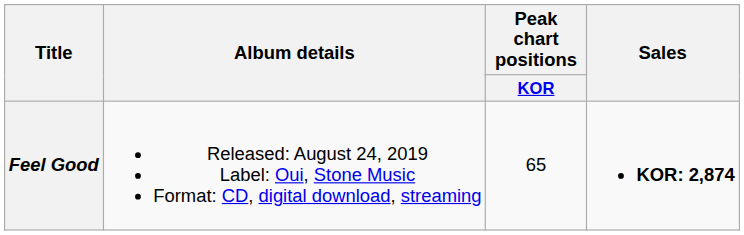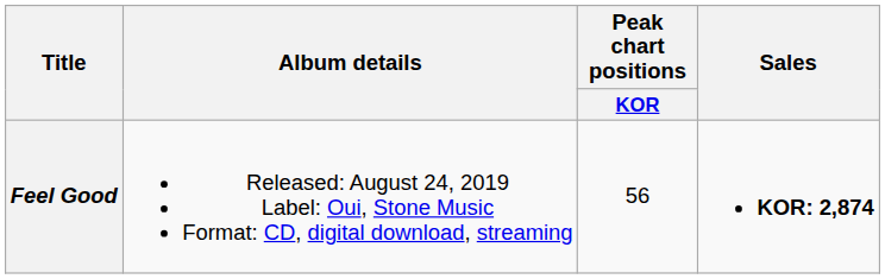Feel Good | Peak chart positions / KOR: 65 -> 56
